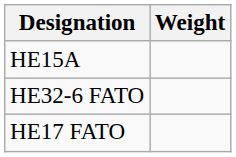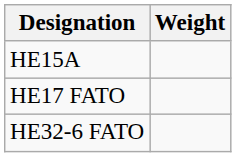rows swapped: HE17 FATO <-> HE32-6 FATO
